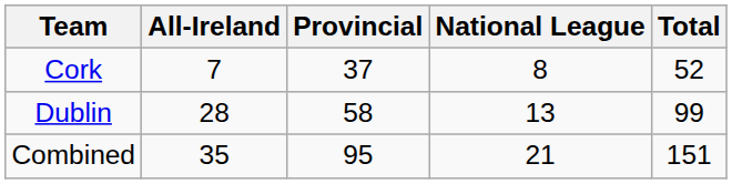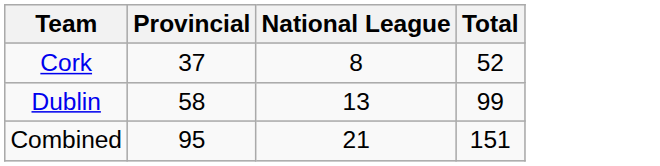- column: All-Ireland | 7 | 28 | 35
